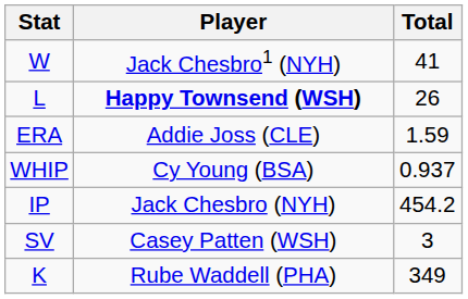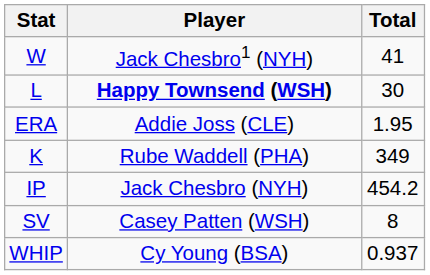L | Total: 26 -> 30
ERA | Total: 1.59 -> 1.95
rows swapped: K <-> WHIP
SV | Total: 3 -> 8
